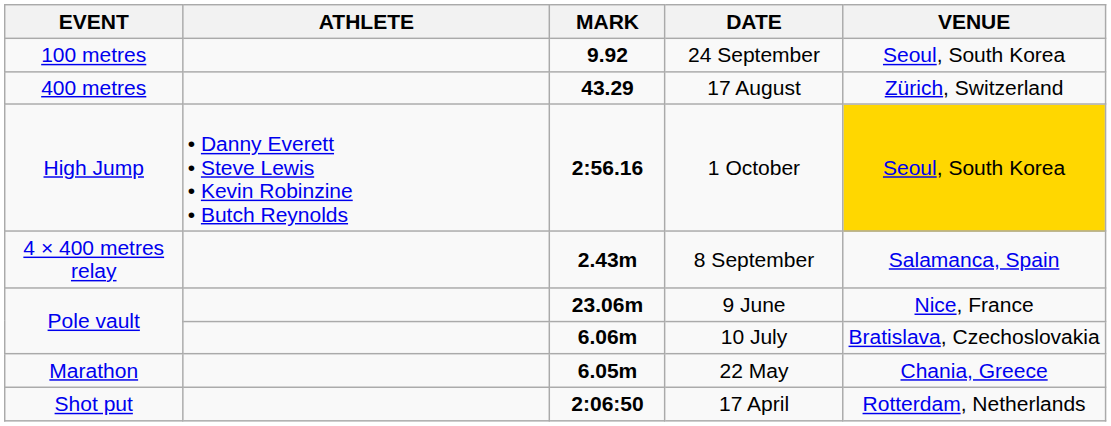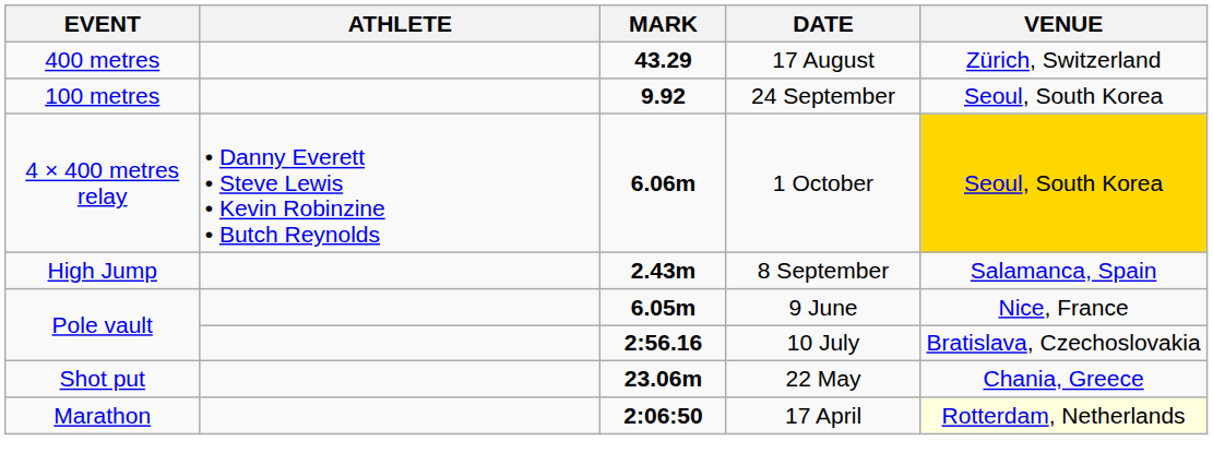rows swapped: 24 September <-> 17 August
1 October | EVENT: High Jump -> 4 × 400 metres relay
1 October | MARK: 2:56.16 -> 6.06m
8 September | EVENT: 4 × 400 metres relay -> High Jump
9 June | MARK: 23.06m -> 6.05m
10 July | MARK: 6.06m -> 2:56.16
22 May | EVENT: Marathon -> Shot put
22 May | MARK: 6.05m -> 23.06m
17 April | EVENT: Shot put -> Marathon
17 April | VENUE: no background -> lightyellow background
